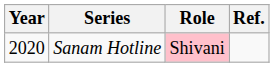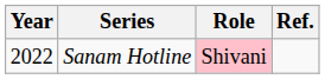Sanam Hotline | Year: 2020 -> 2022
